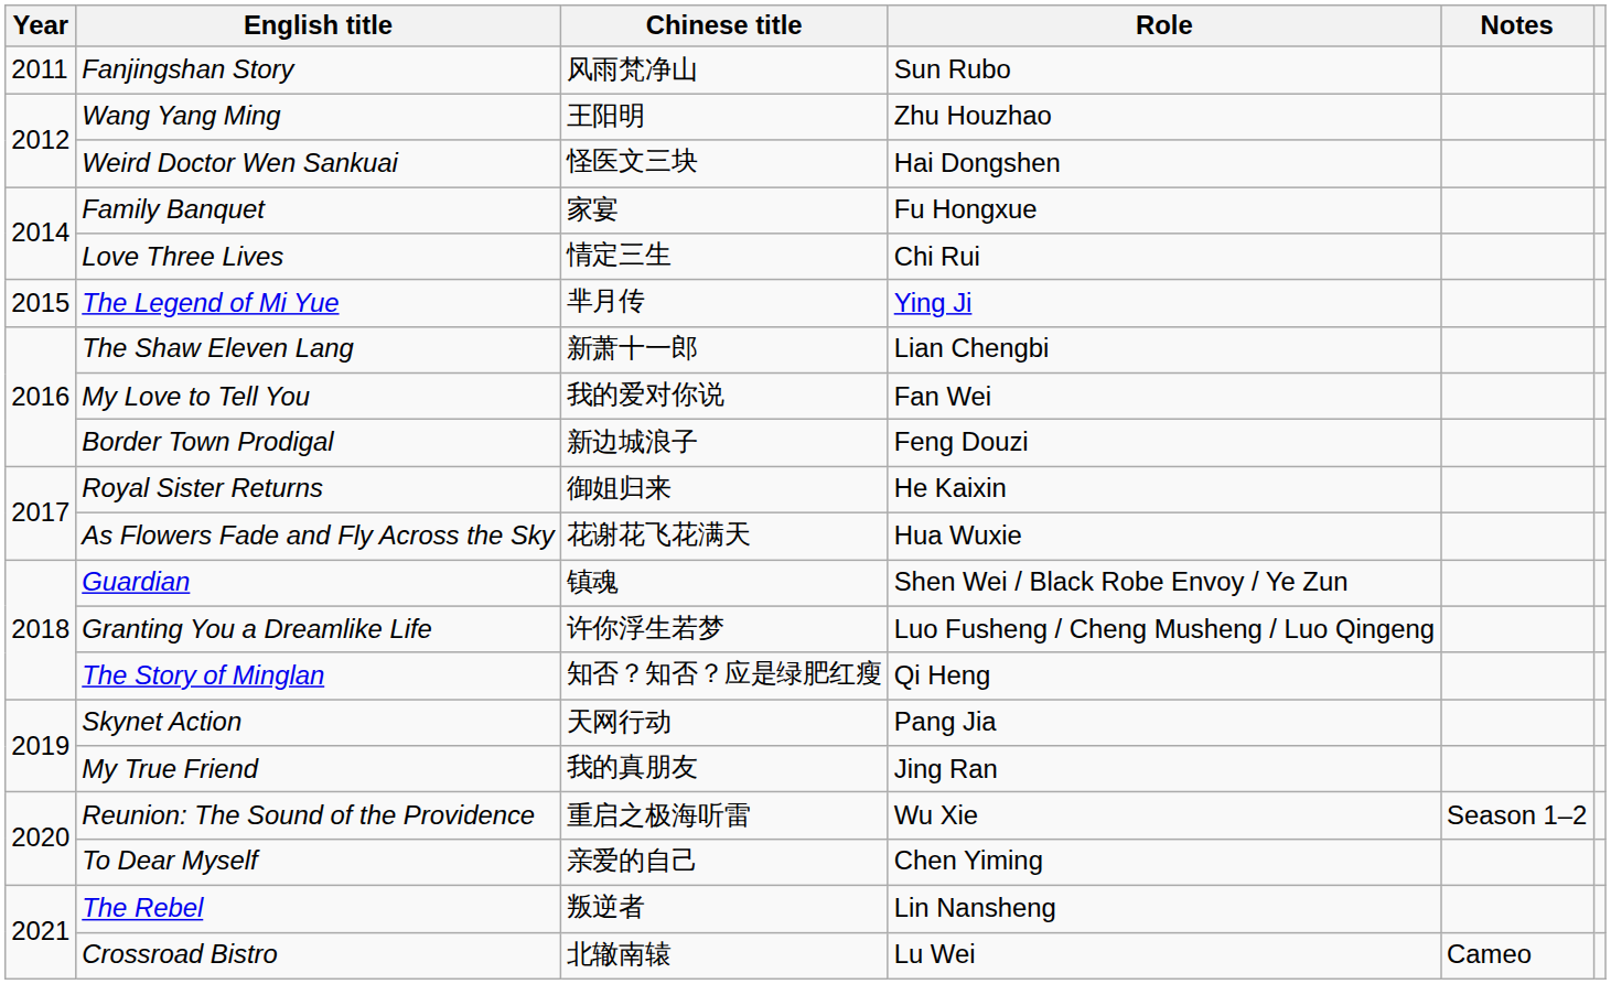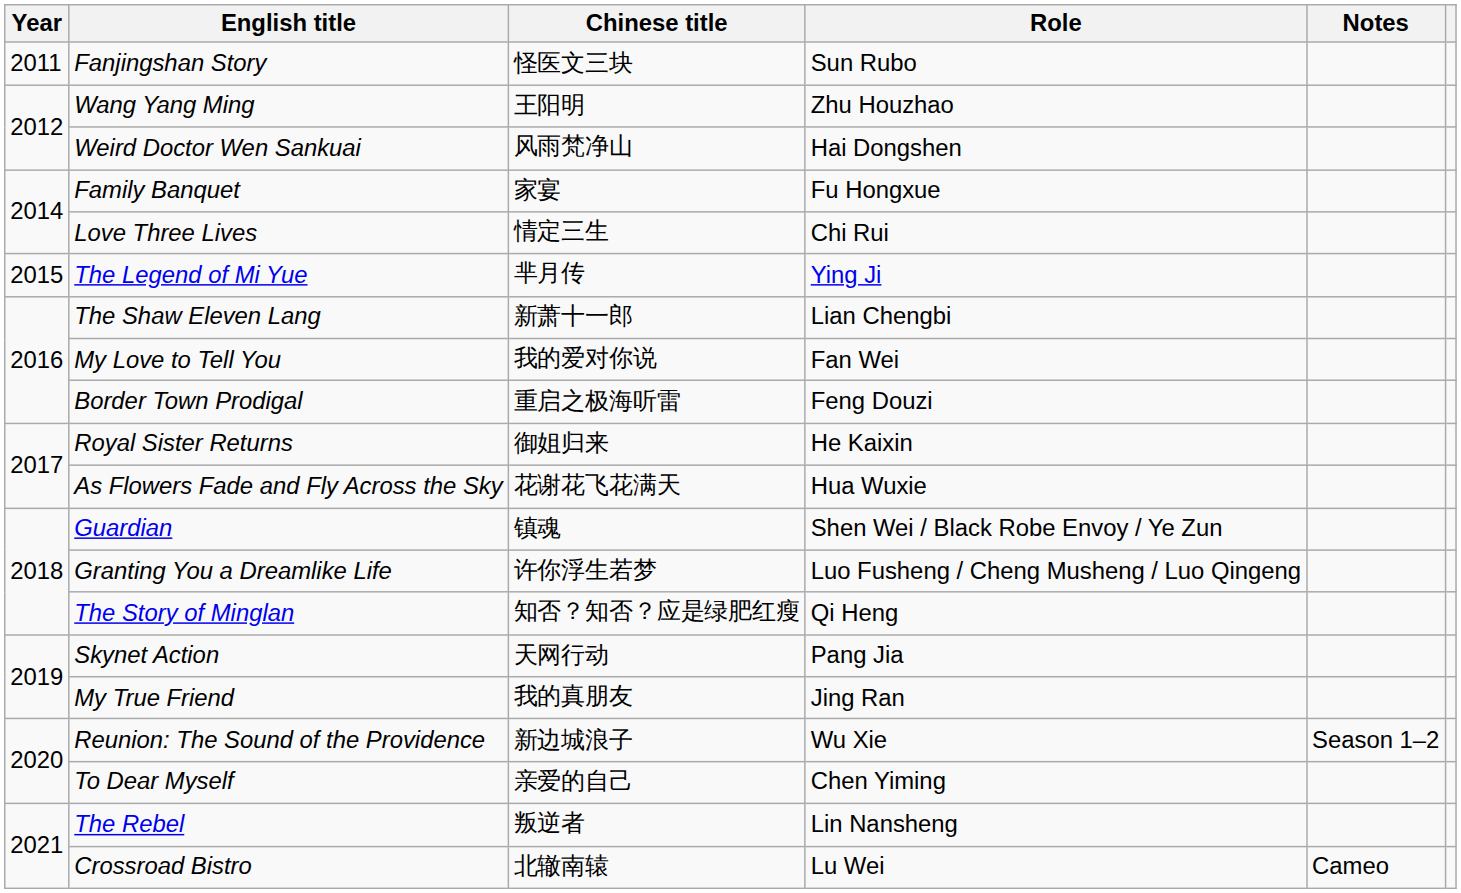Fanjingshan Story | Chinese title: 风雨梵净山 -> 怪医文三块
Weird Doctor Wen Sankuai | Chinese title: 怪医文三块 -> 风雨梵净山
Border Town Prodigal | Chinese title: 新边城浪子 -> 重启之极海听雷
Reunion: The Sound of the Providence | Chinese title: 重启之极海听雷 -> 新边城浪子
